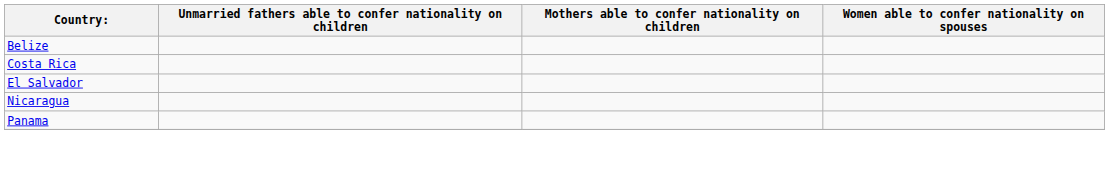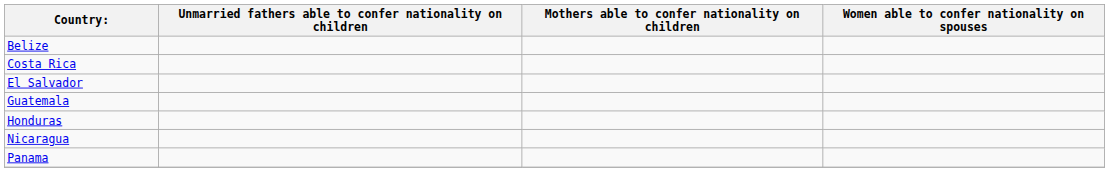+ row: Guatemala
+ row: Honduras
